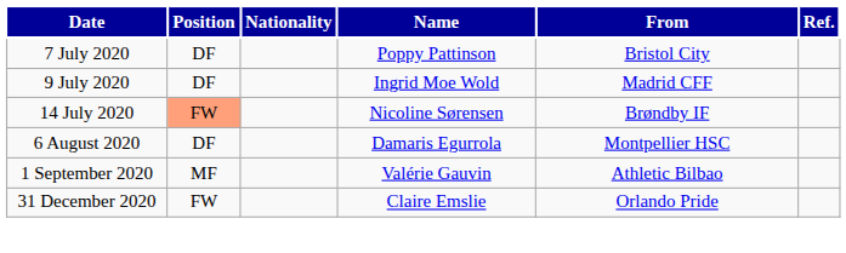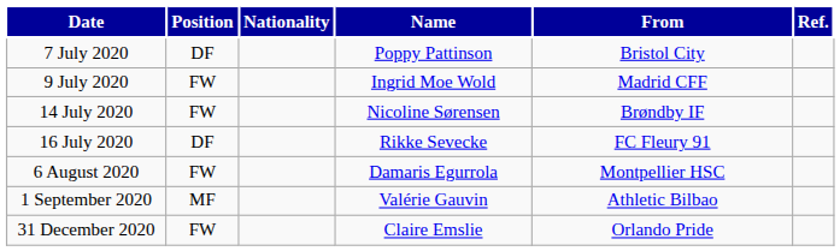9 July 2020 | Position: DF -> FW
14 July 2020 | Position: lightsalmon background -> no background
+ row: 16 July 2020 | DF | Rikke Sevecke | FC Fleury 91
6 August 2020 | Position: DF -> FW
